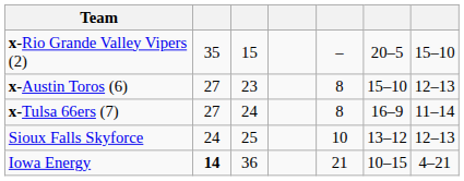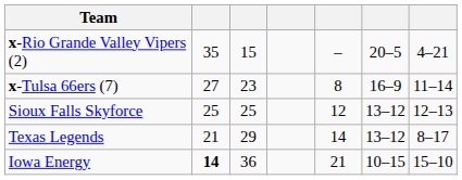x-Rio Grande Valley Vipers (2) | column 7: 15–10 -> 4–21
- row: x-Austin Toros (6) | 27 | 23 | 8 | 15–10 | 12–13
x-Tulsa 66ers (7) | column 3: 24 -> 23
Sioux Falls Skyforce | column 2: 24 -> 25
Sioux Falls Skyforce | column 5: 10 -> 12
+ row: Texas Legends | 21 | 29 | 14 | 13–12 | 8–17
Iowa Energy | column 7: 4–21 -> 15–10
